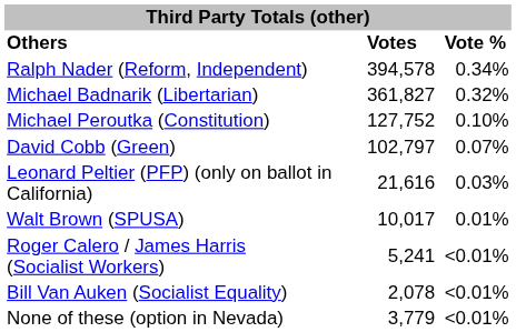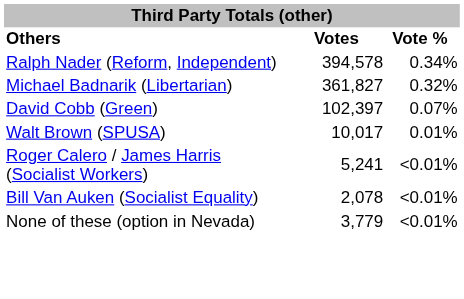- row: Michael Peroutka (Constitution) | 127,752 | 0.10%
David Cobb (Green) | column 2: 102,797 -> 102,397
- row: Leonard Peltier (PFP) (only on ballot in California) | 21,616 | 0.03%
